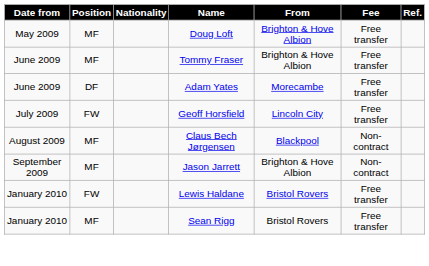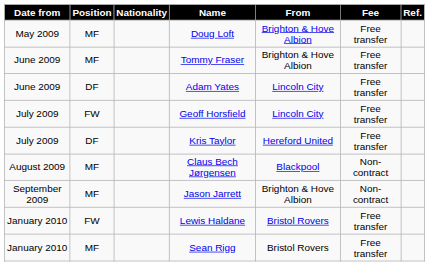Adam Yates | From: Morecambe -> Lincoln City
+ row: July 2009 | DF | Kris Taylor | Hereford United | Free transfer
